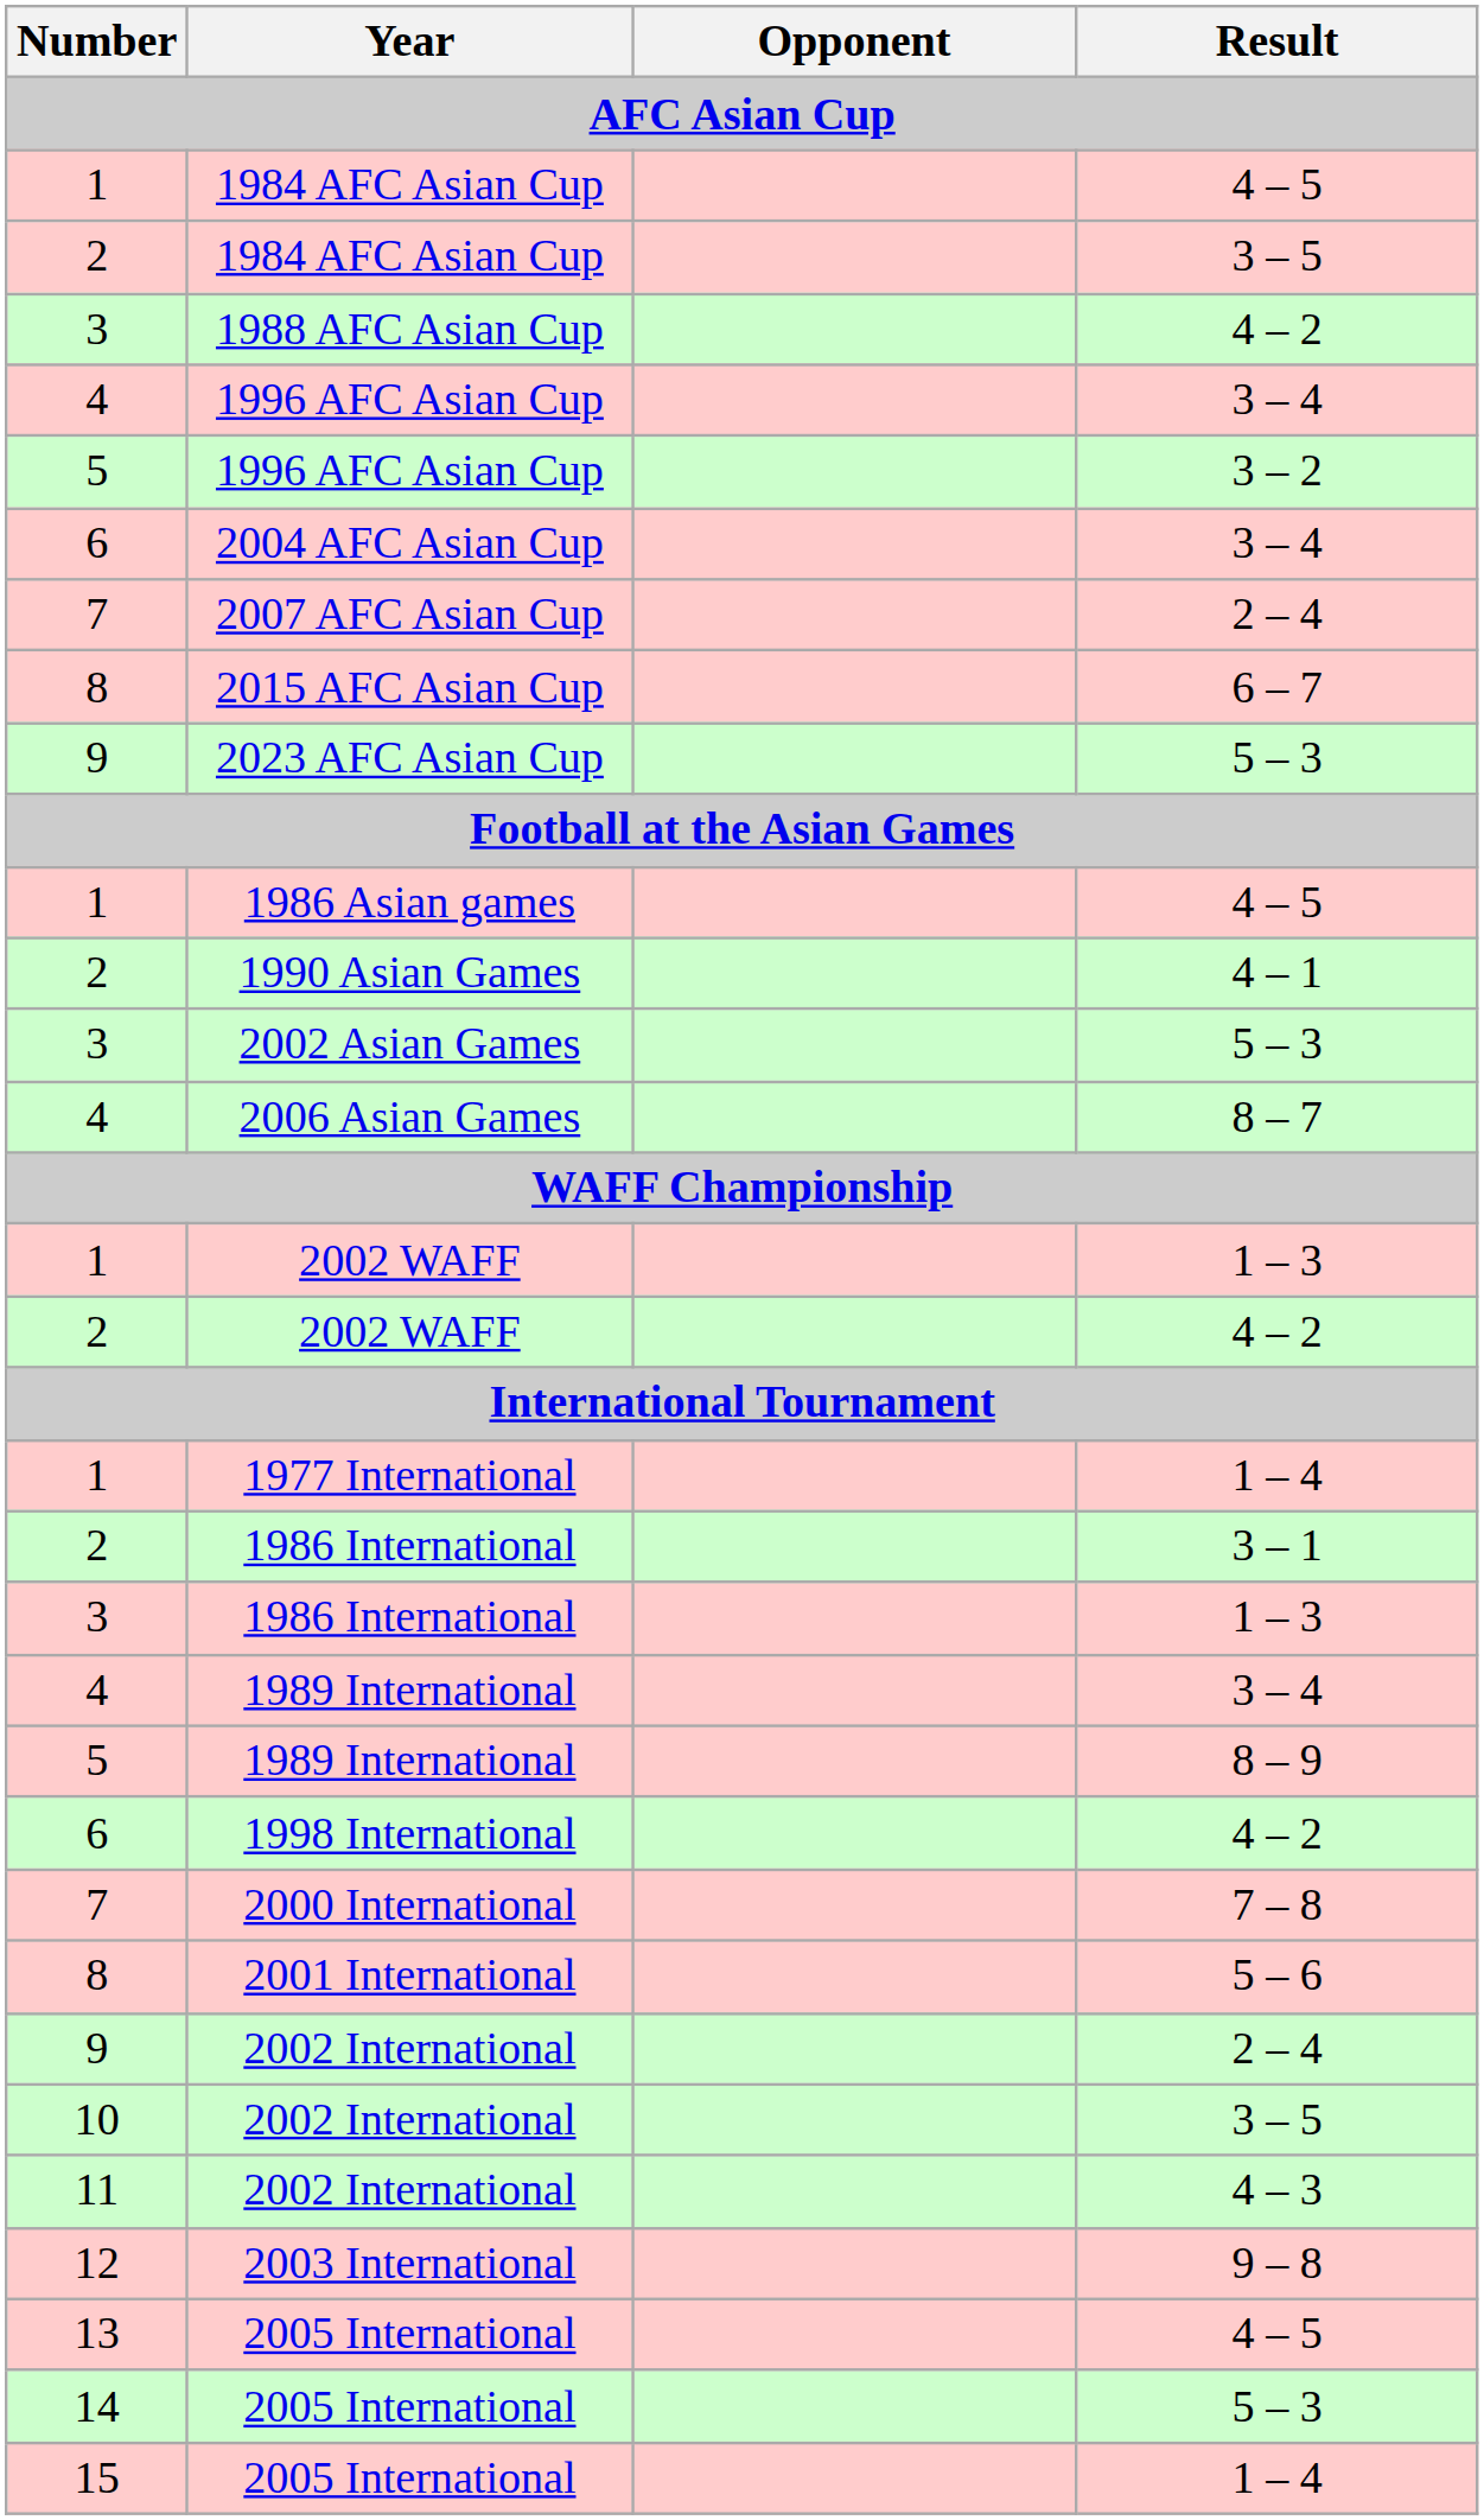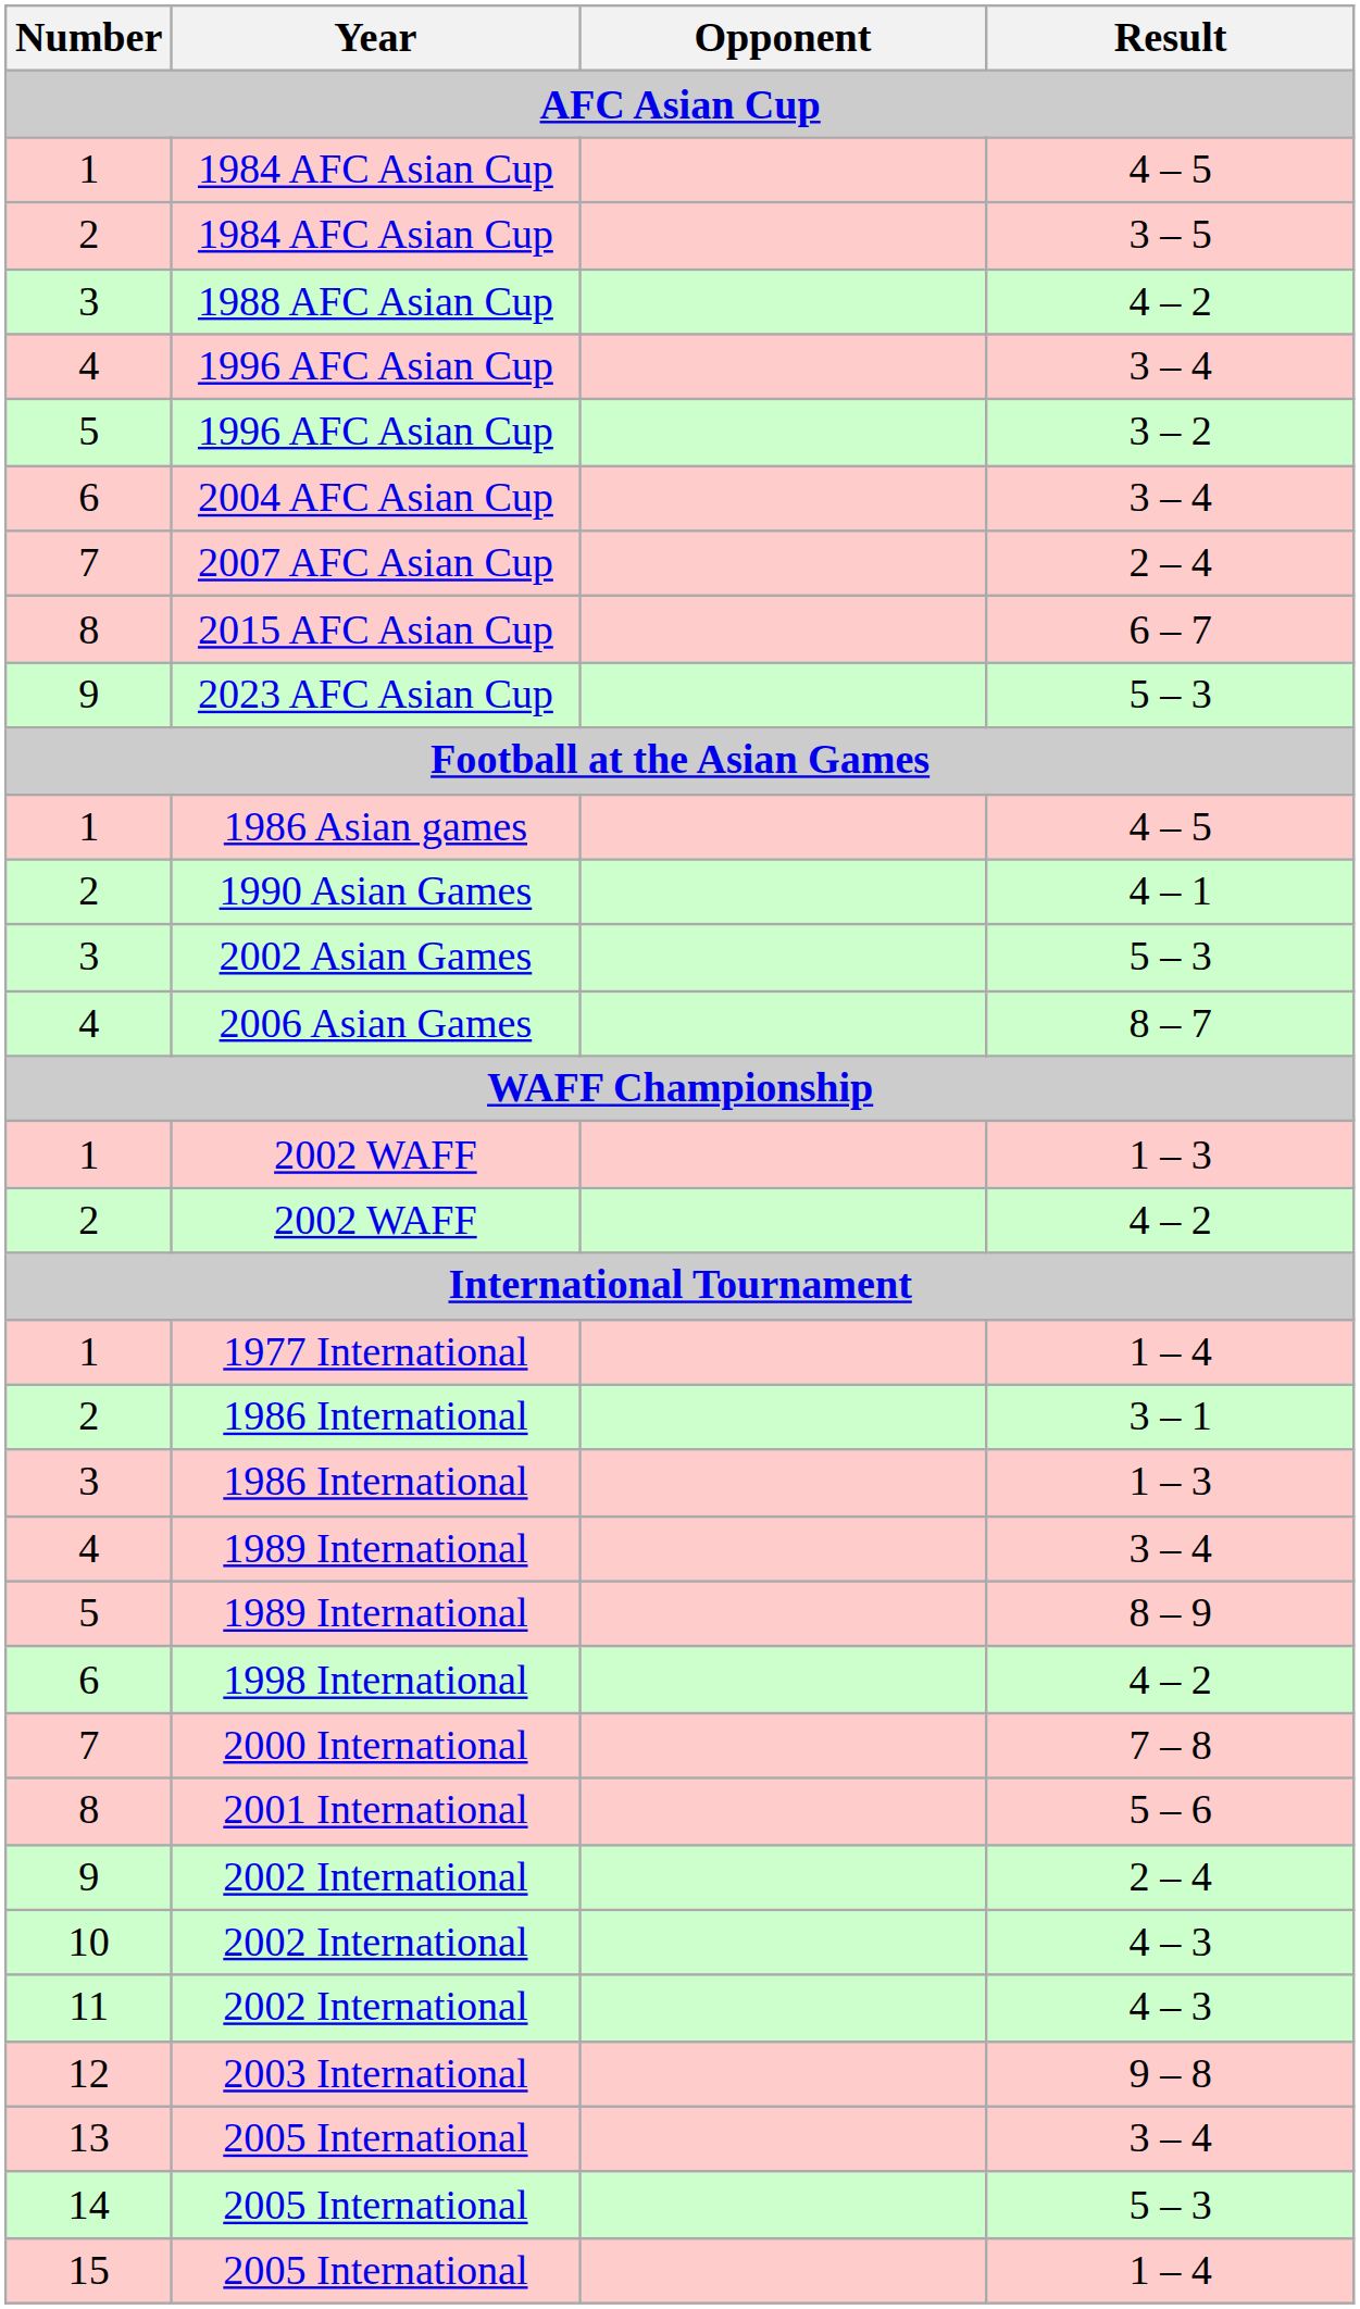10 / 2002 International | Result: 3 – 5 -> 4 – 3
13 / 2005 International | Result: 4 – 5 -> 3 – 4
